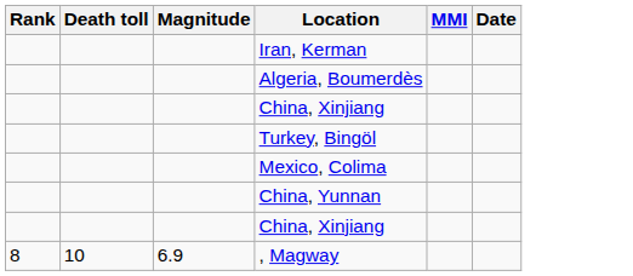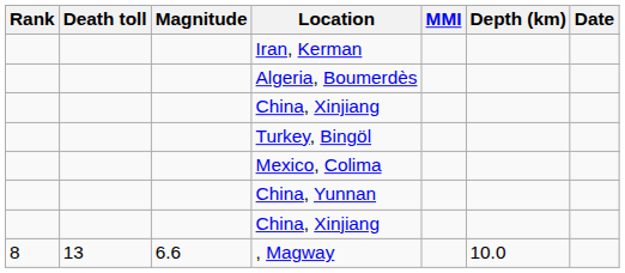+ column: Depth (km) | 10.0
, Magway | Death toll: 10 -> 13
, Magway | Magnitude: 6.9 -> 6.6
